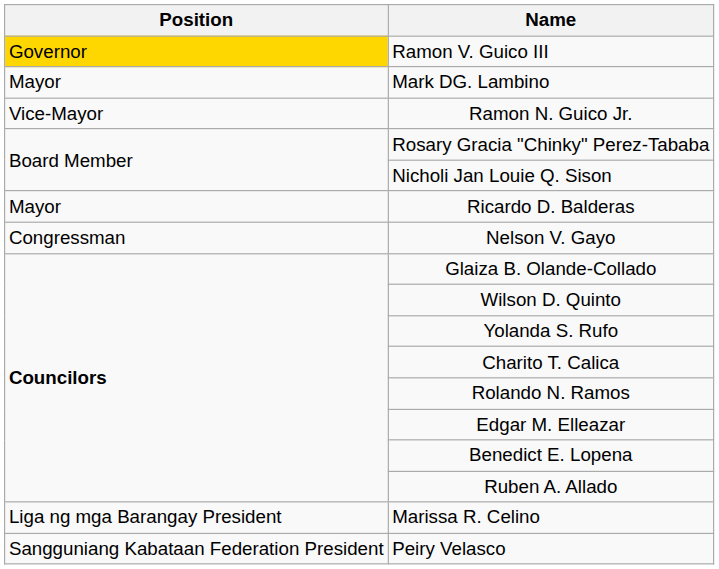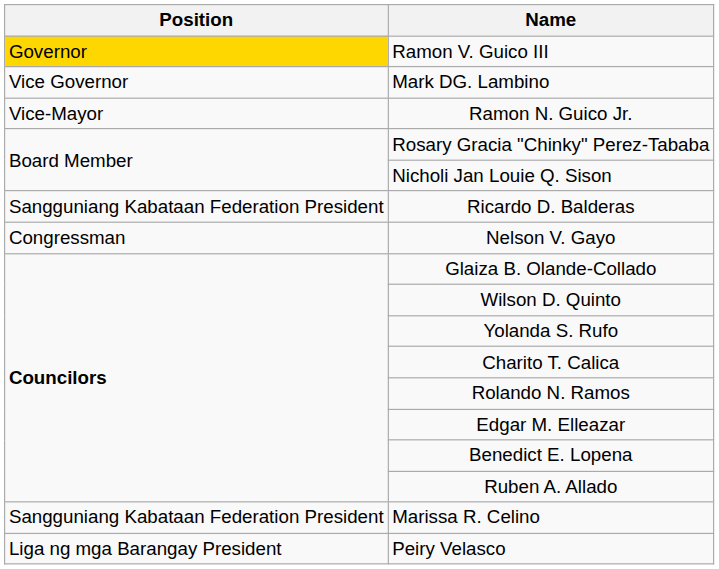Mark DG. Lambino | Position: Mayor -> Vice Governor
Ricardo D. Balderas | Position: Mayor -> Sangguniang Kabataan Federation President
Marissa R. Celino | Position: Liga ng mga Barangay President -> Sangguniang Kabataan Federation President
Peiry Velasco | Position: Sangguniang Kabataan Federation President -> Liga ng mga Barangay President
